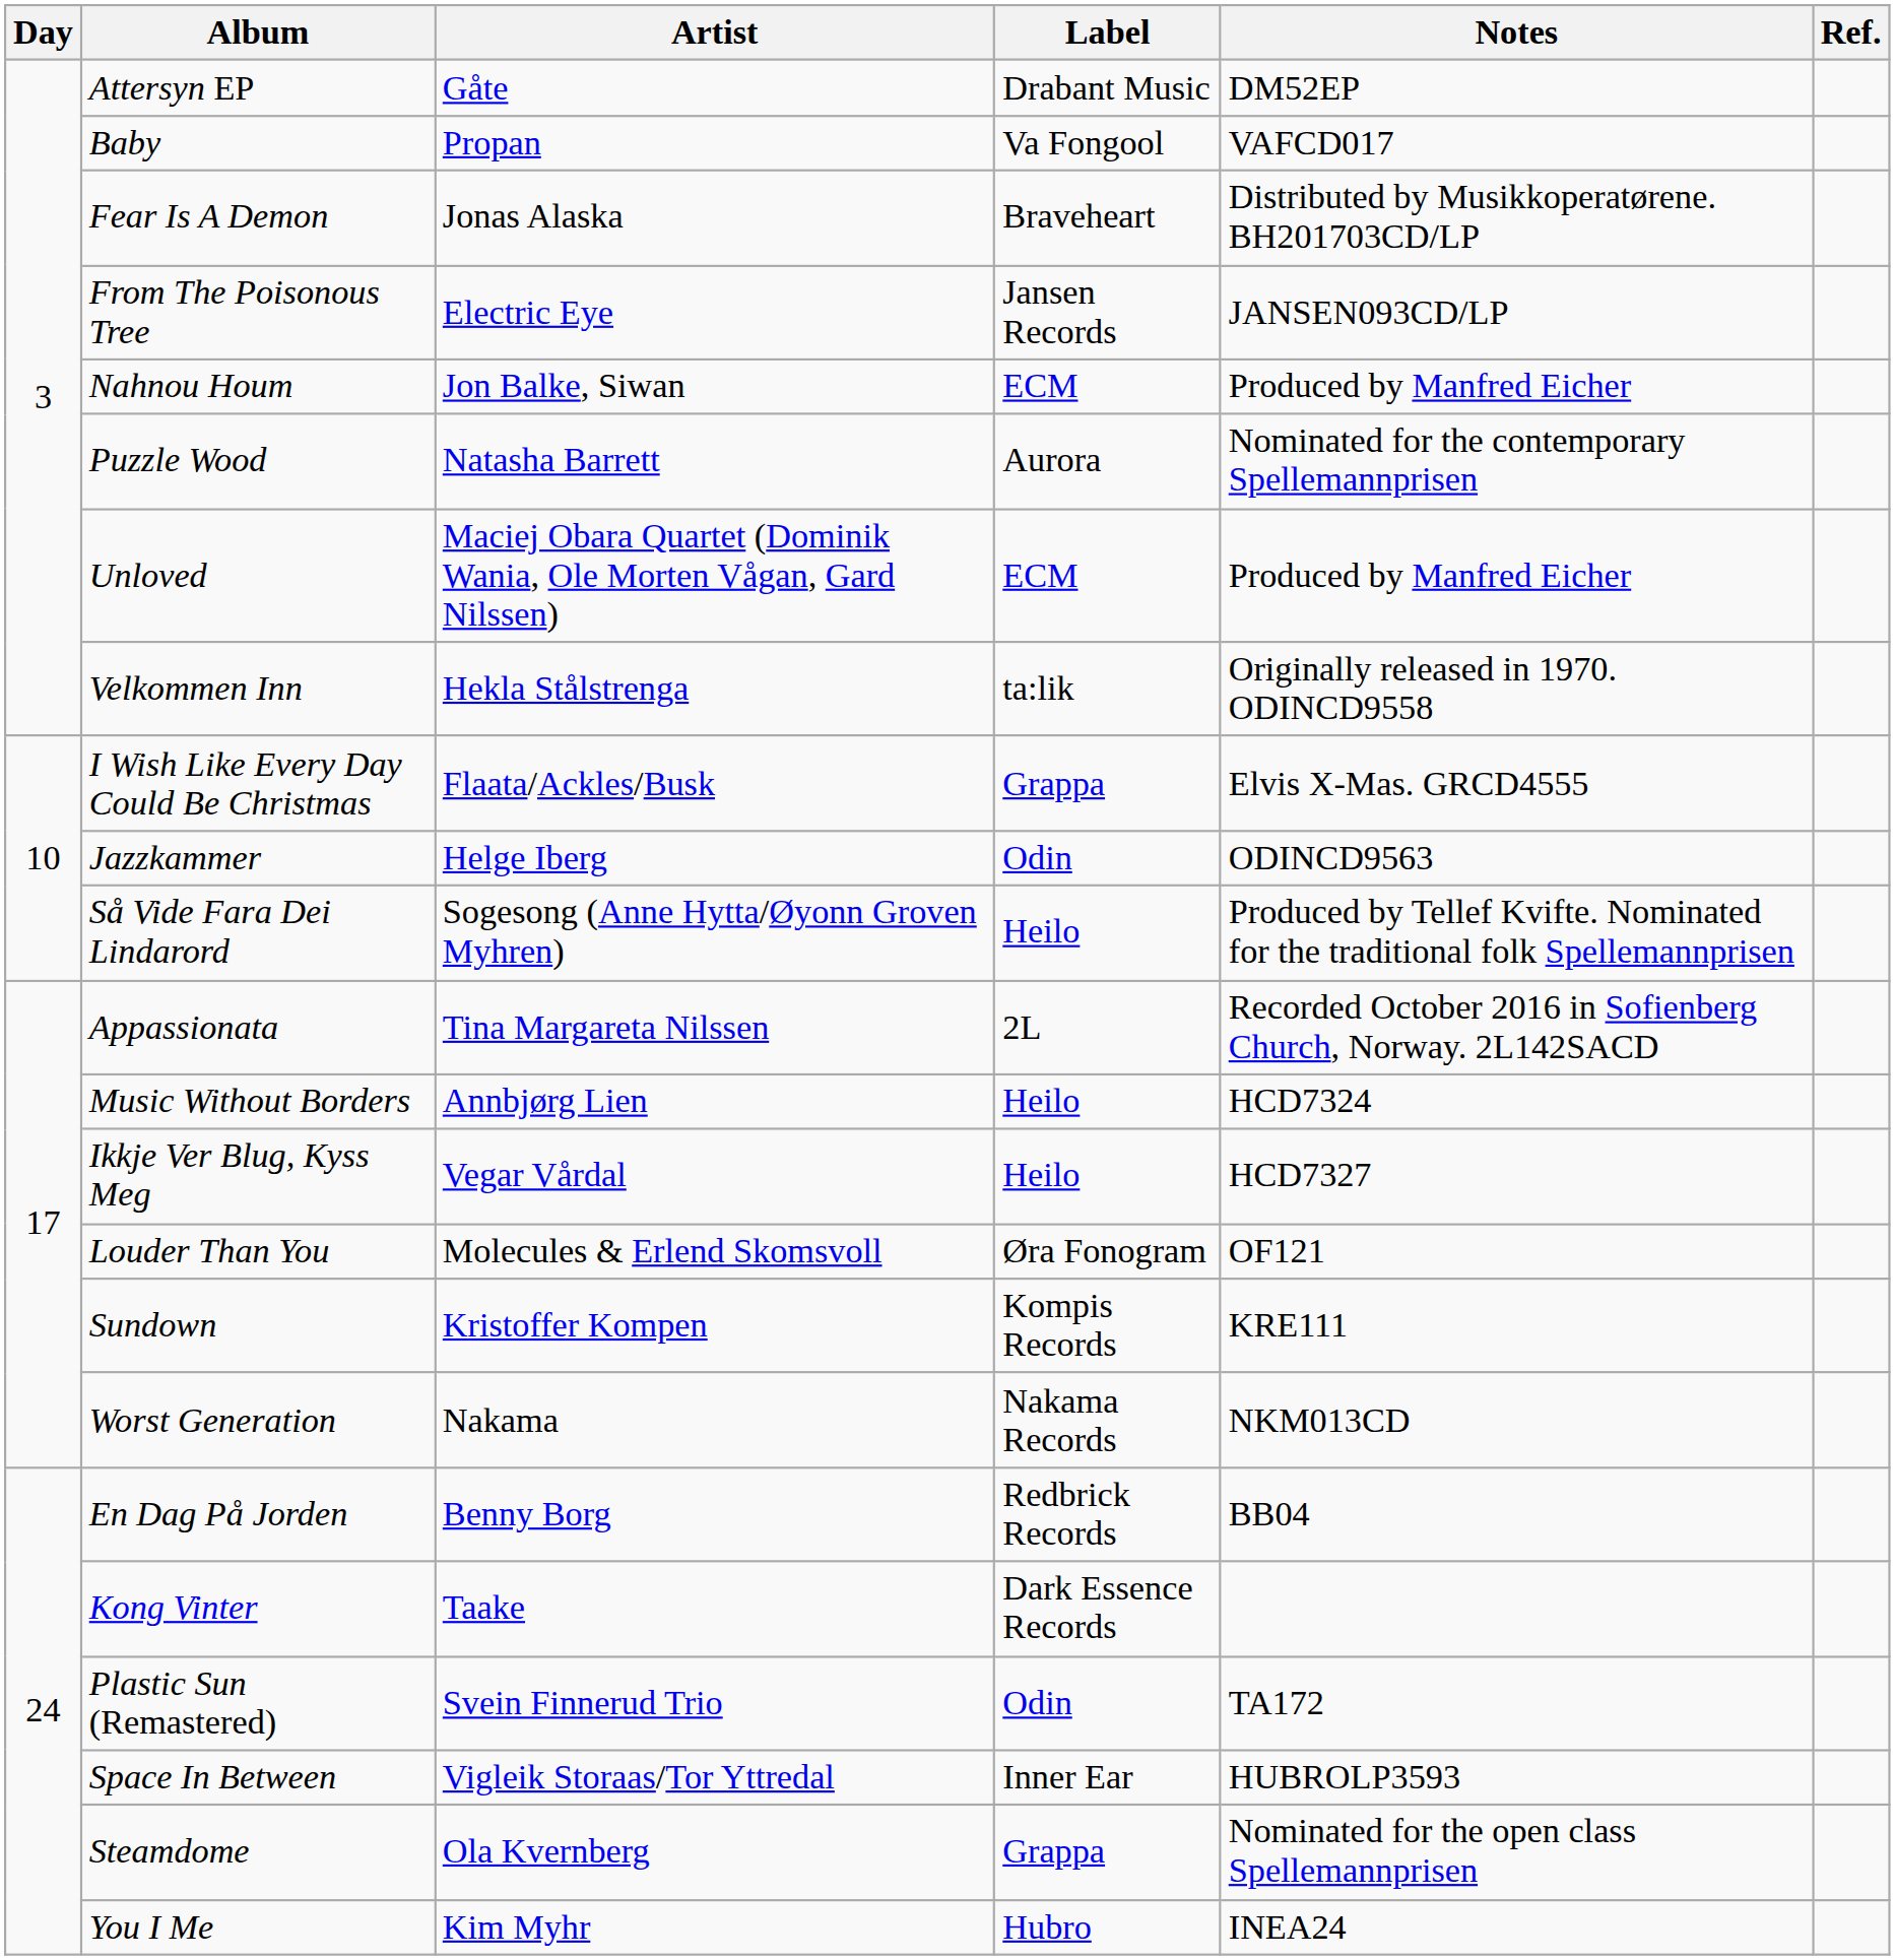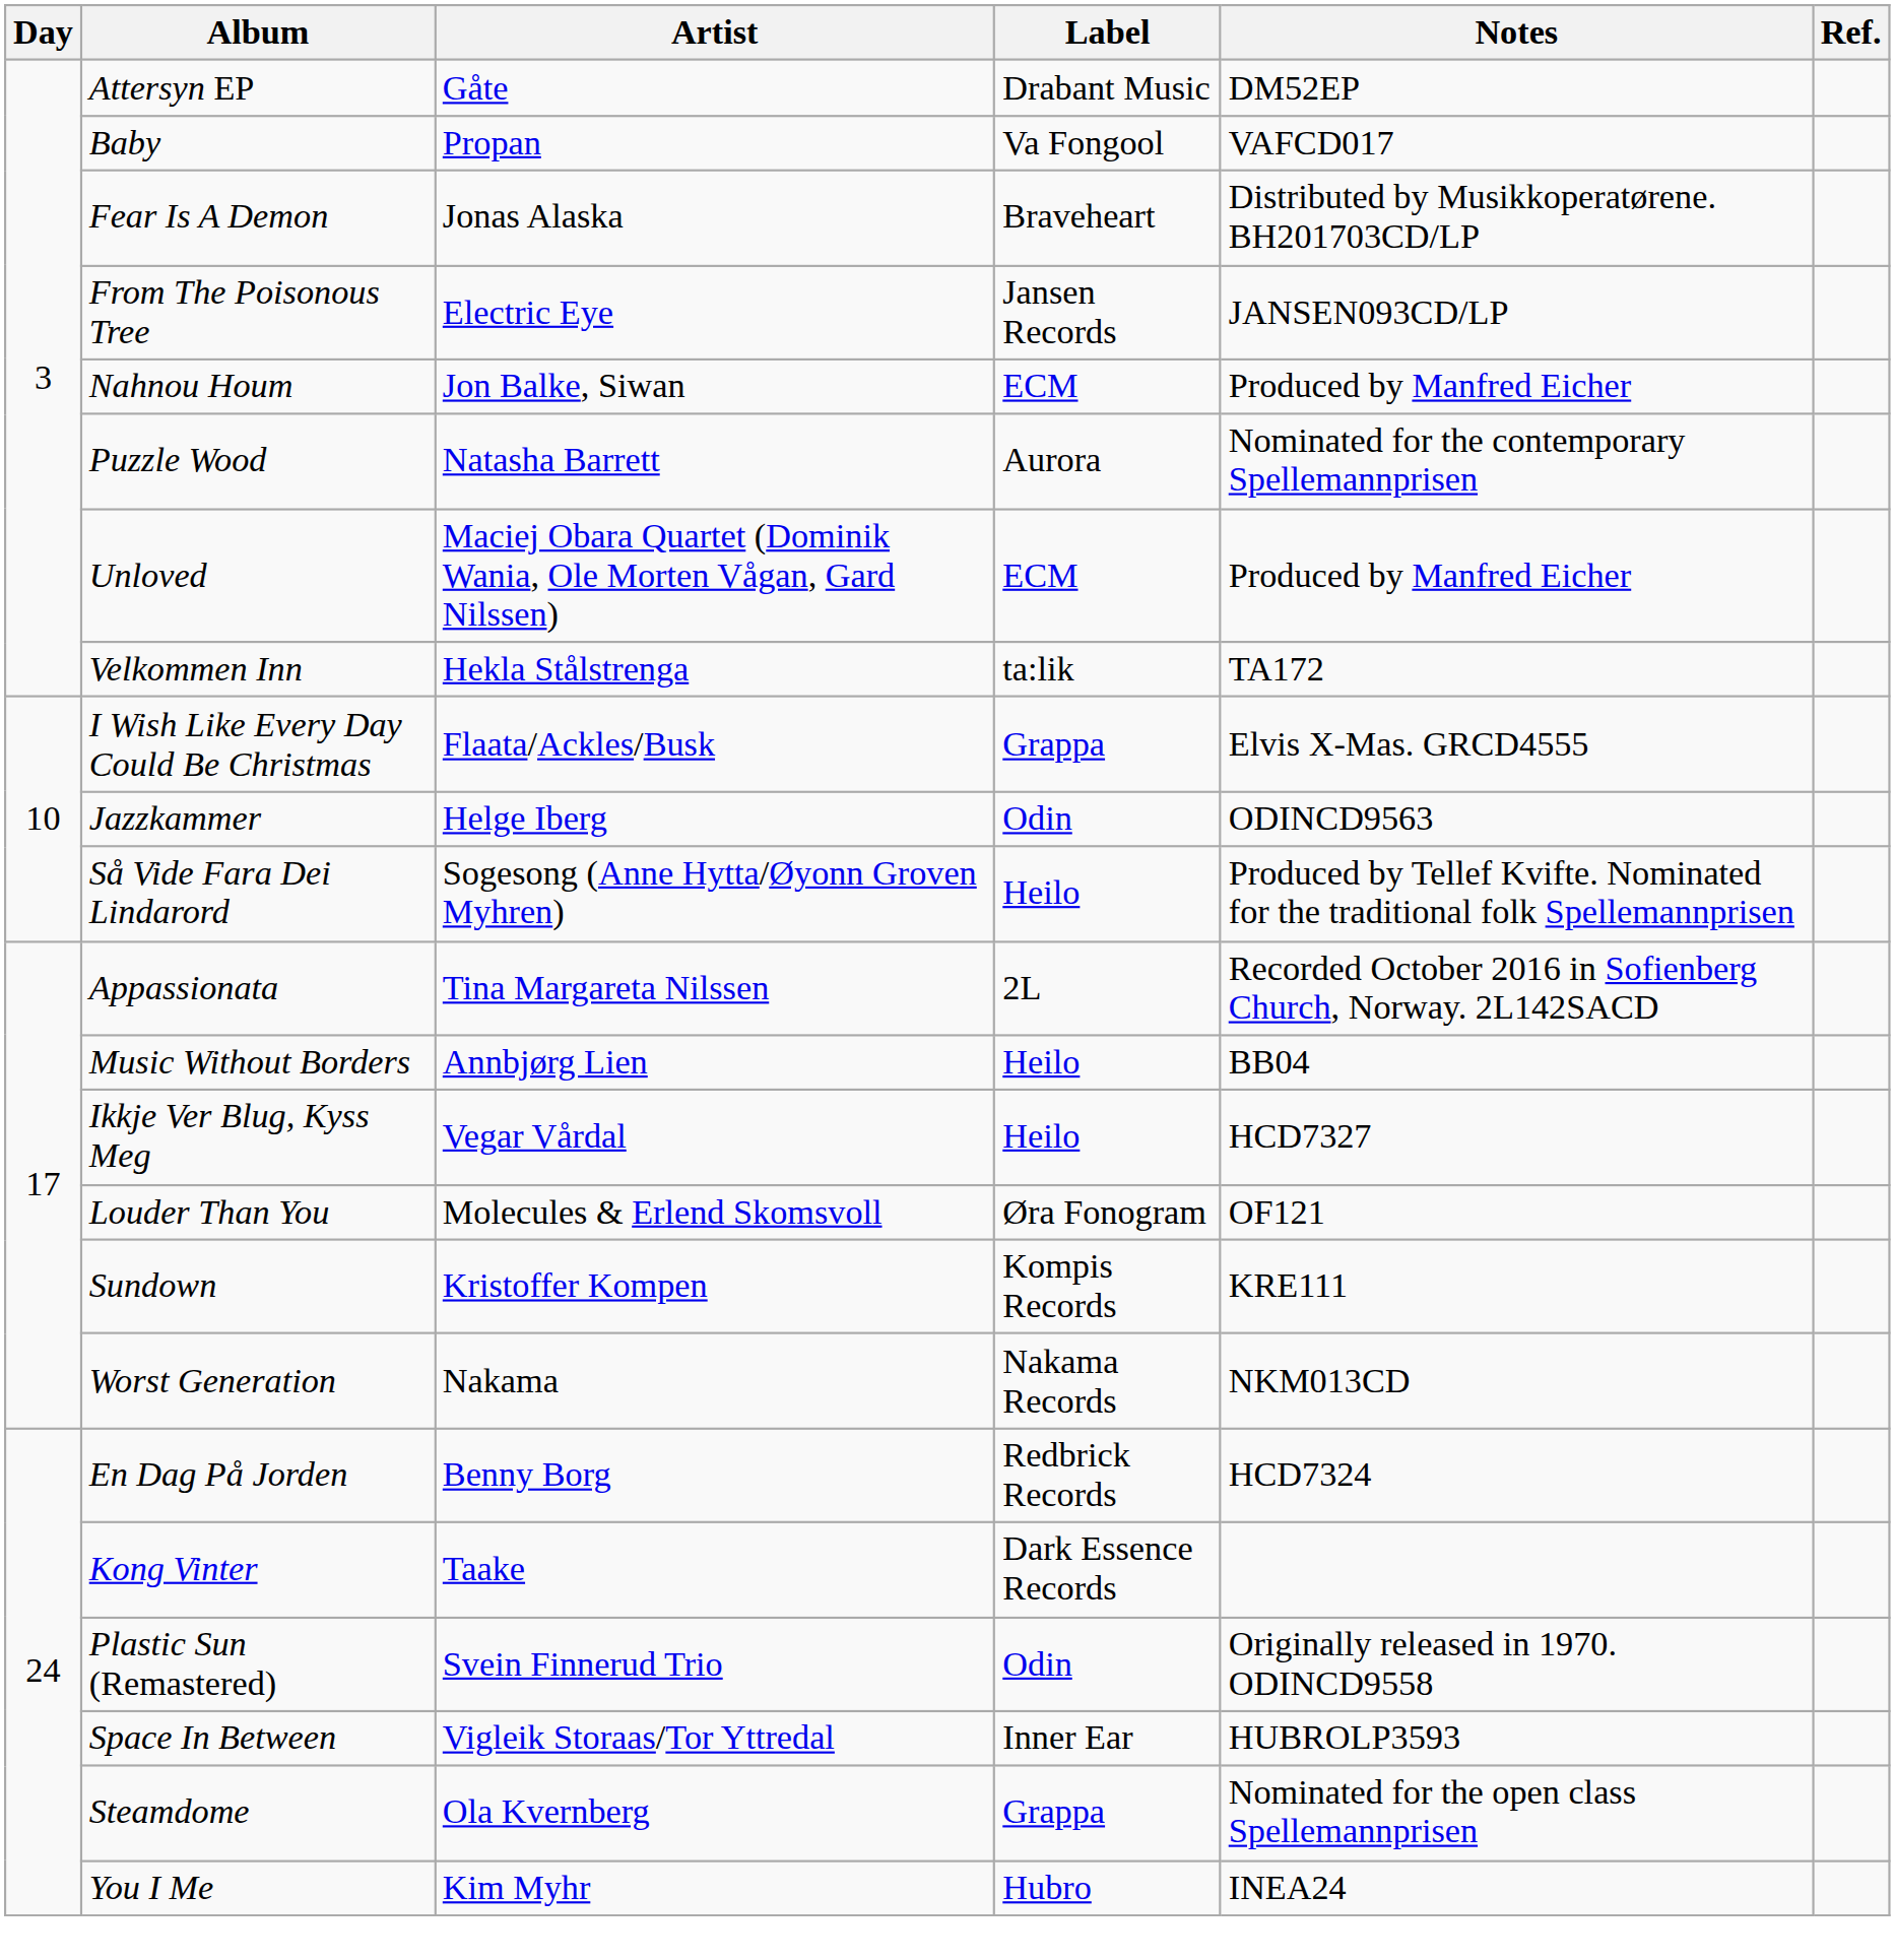Velkommen Inn | Notes: Originally released in 1970. ODINCD9558 -> TA172
Music Without Borders | Notes: HCD7324 -> BB04
En Dag På Jorden | Notes: BB04 -> HCD7324
Plastic Sun (Remastered) | Notes: TA172 -> Originally released in 1970. ODINCD9558
